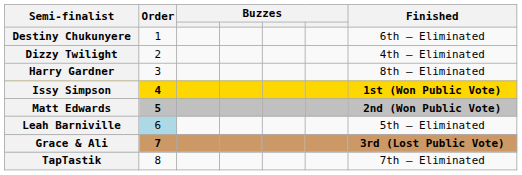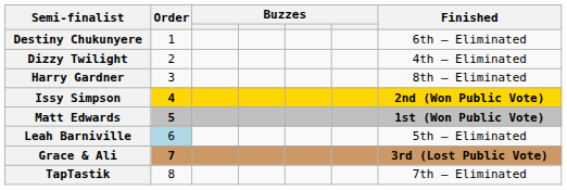Issy Simpson | Finished: 1st (Won Public Vote) -> 2nd (Won Public Vote)
Matt Edwards | Finished: 2nd (Won Public Vote) -> 1st (Won Public Vote)
